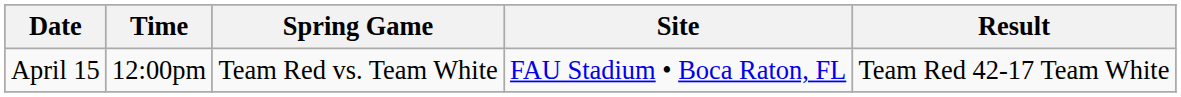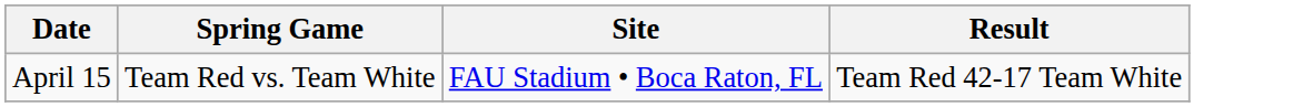- column: Time | 12:00pm
